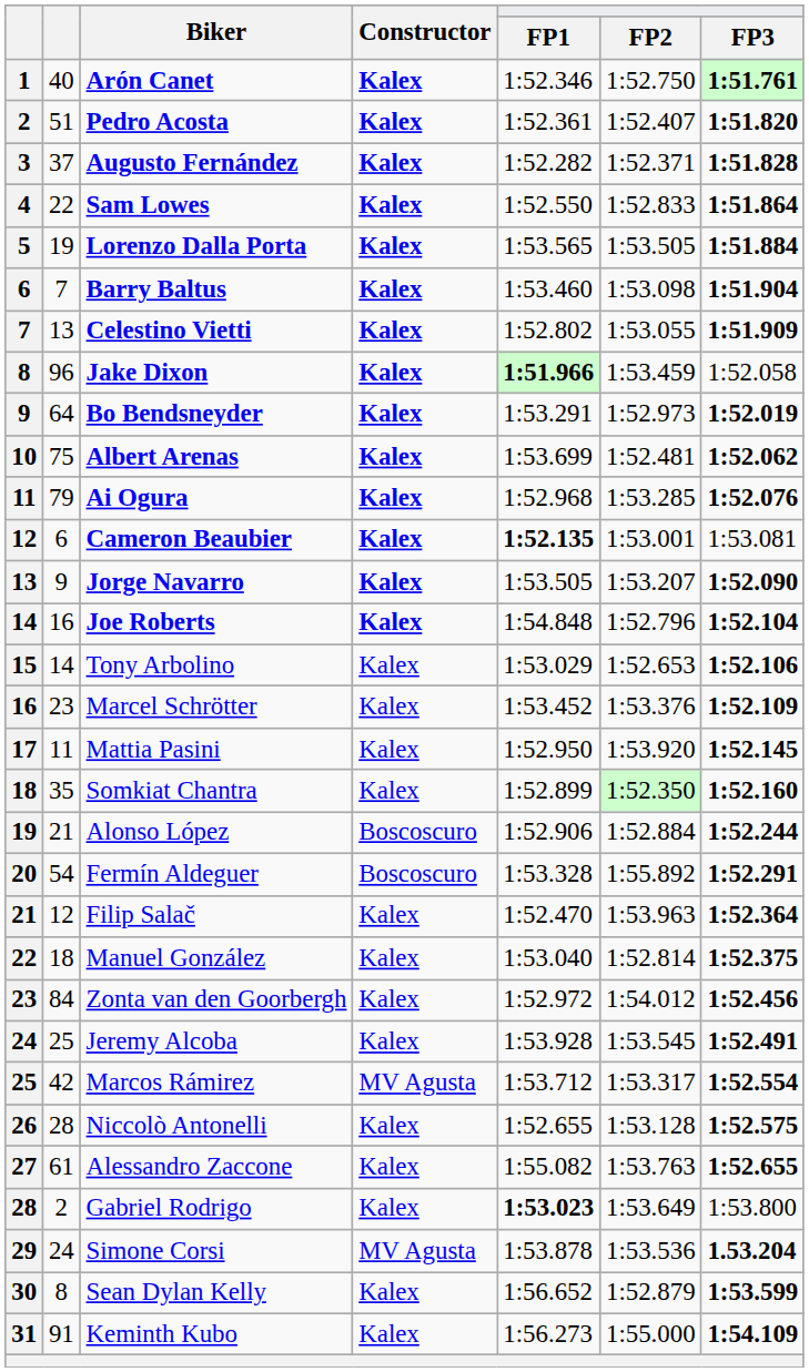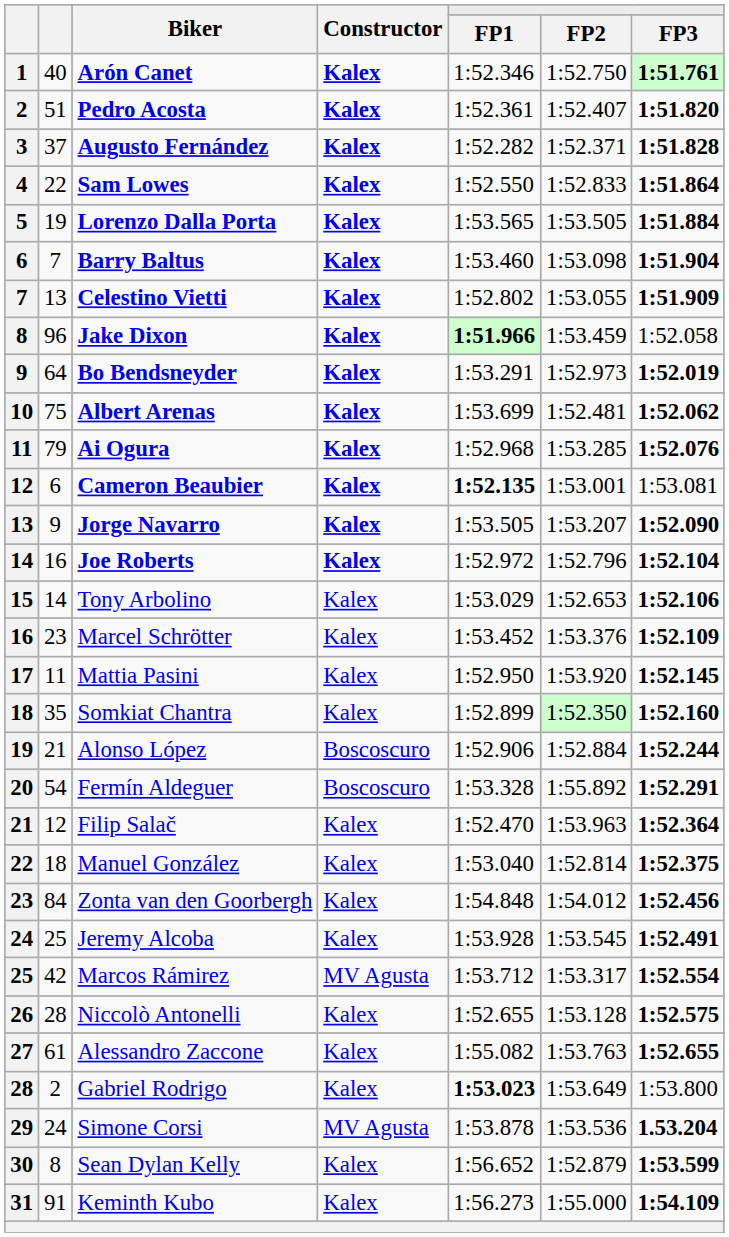Joe Roberts | FP1: 1:54.848 -> 1:52.972
Zonta van den Goorbergh | FP1: 1:52.972 -> 1:54.848
